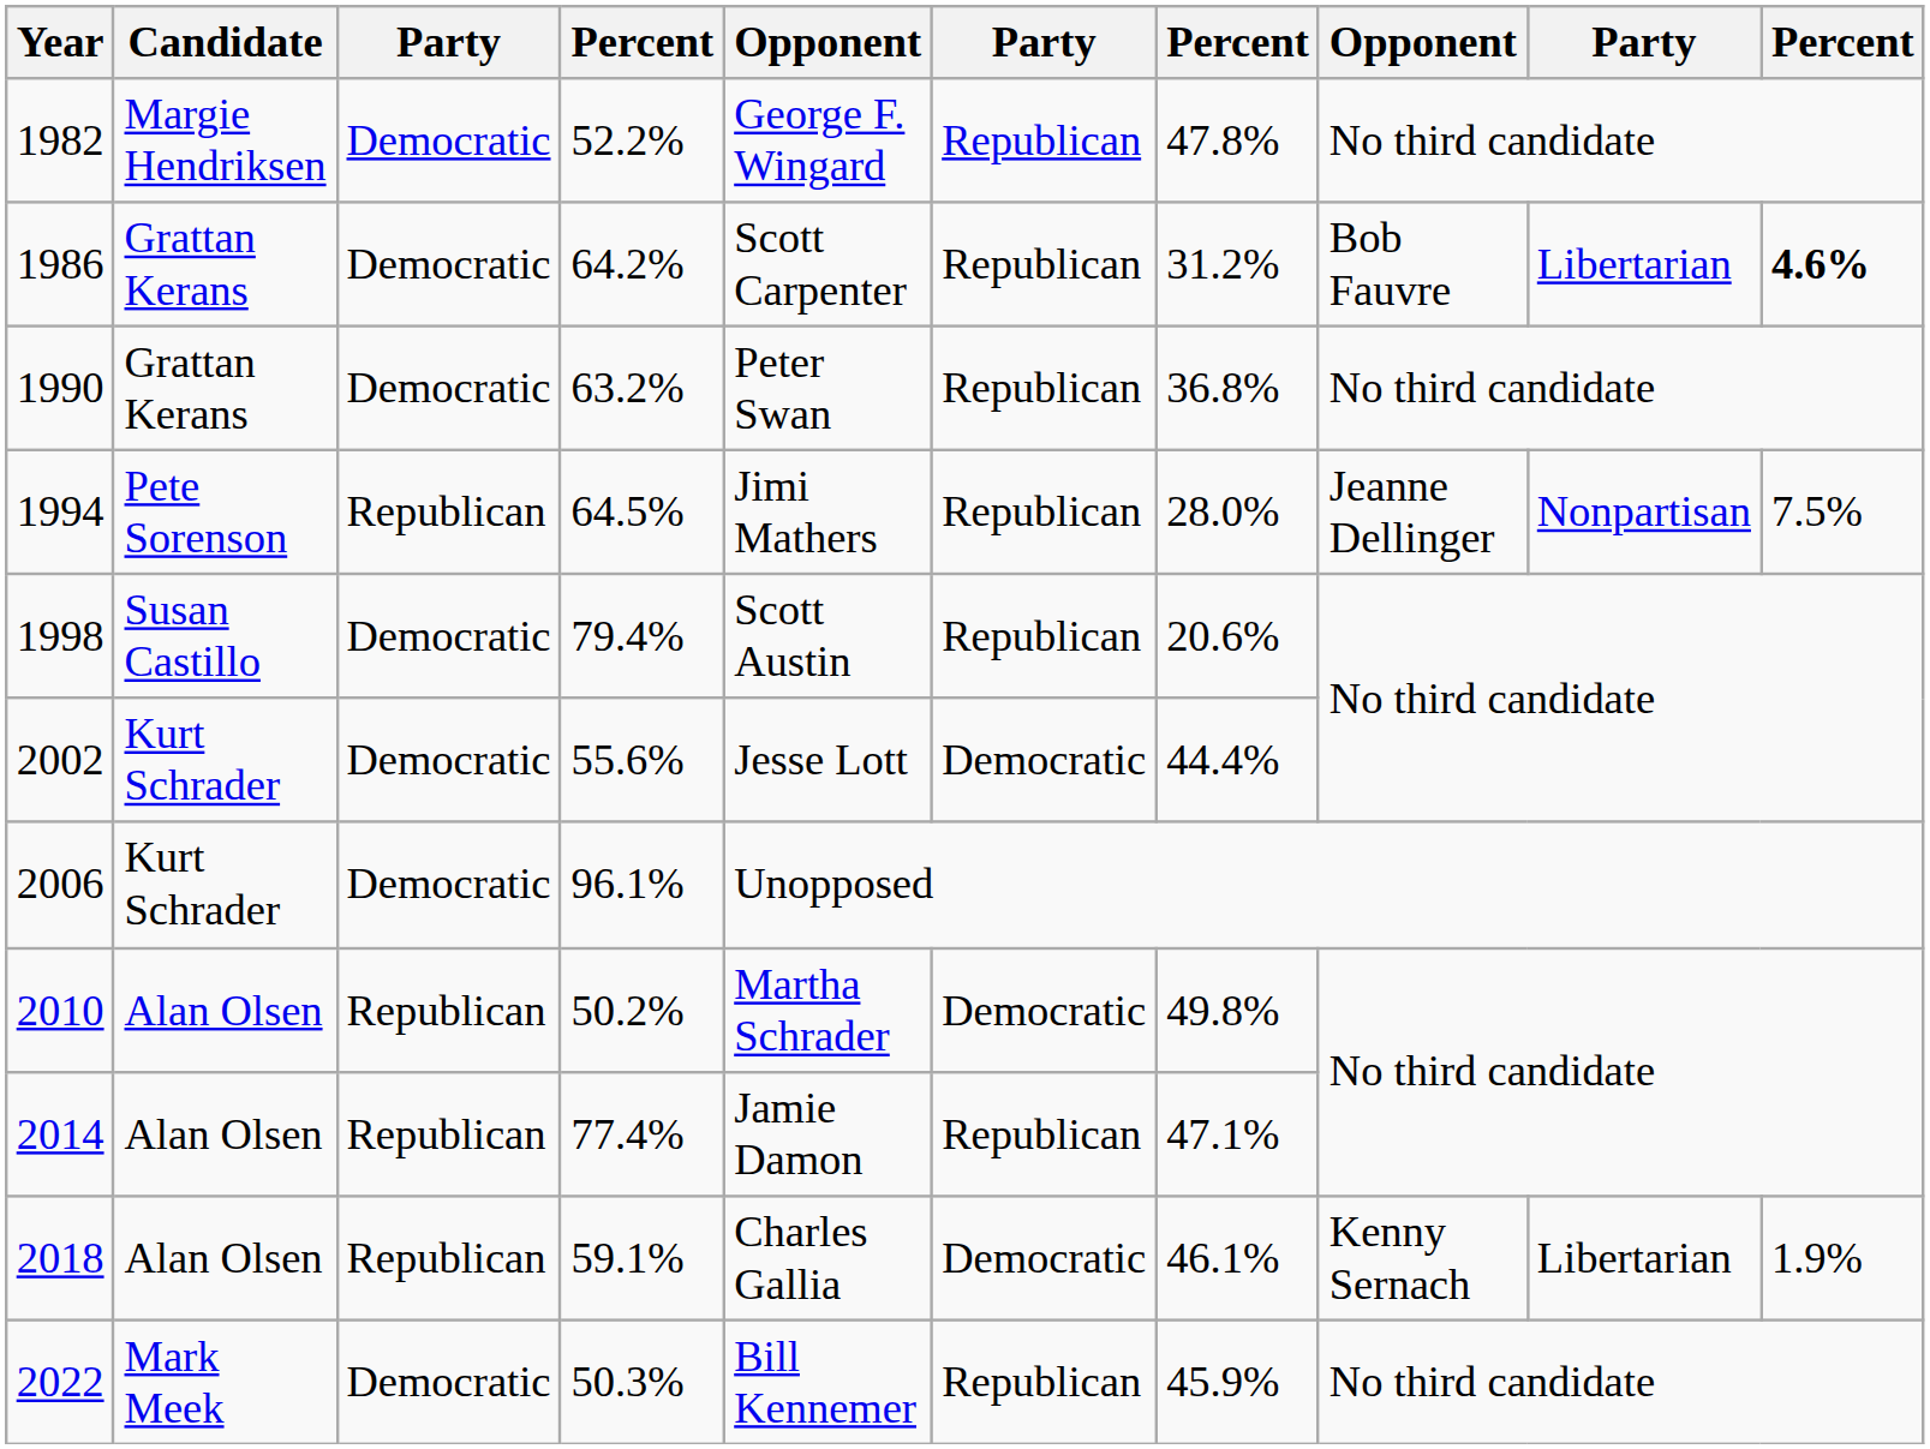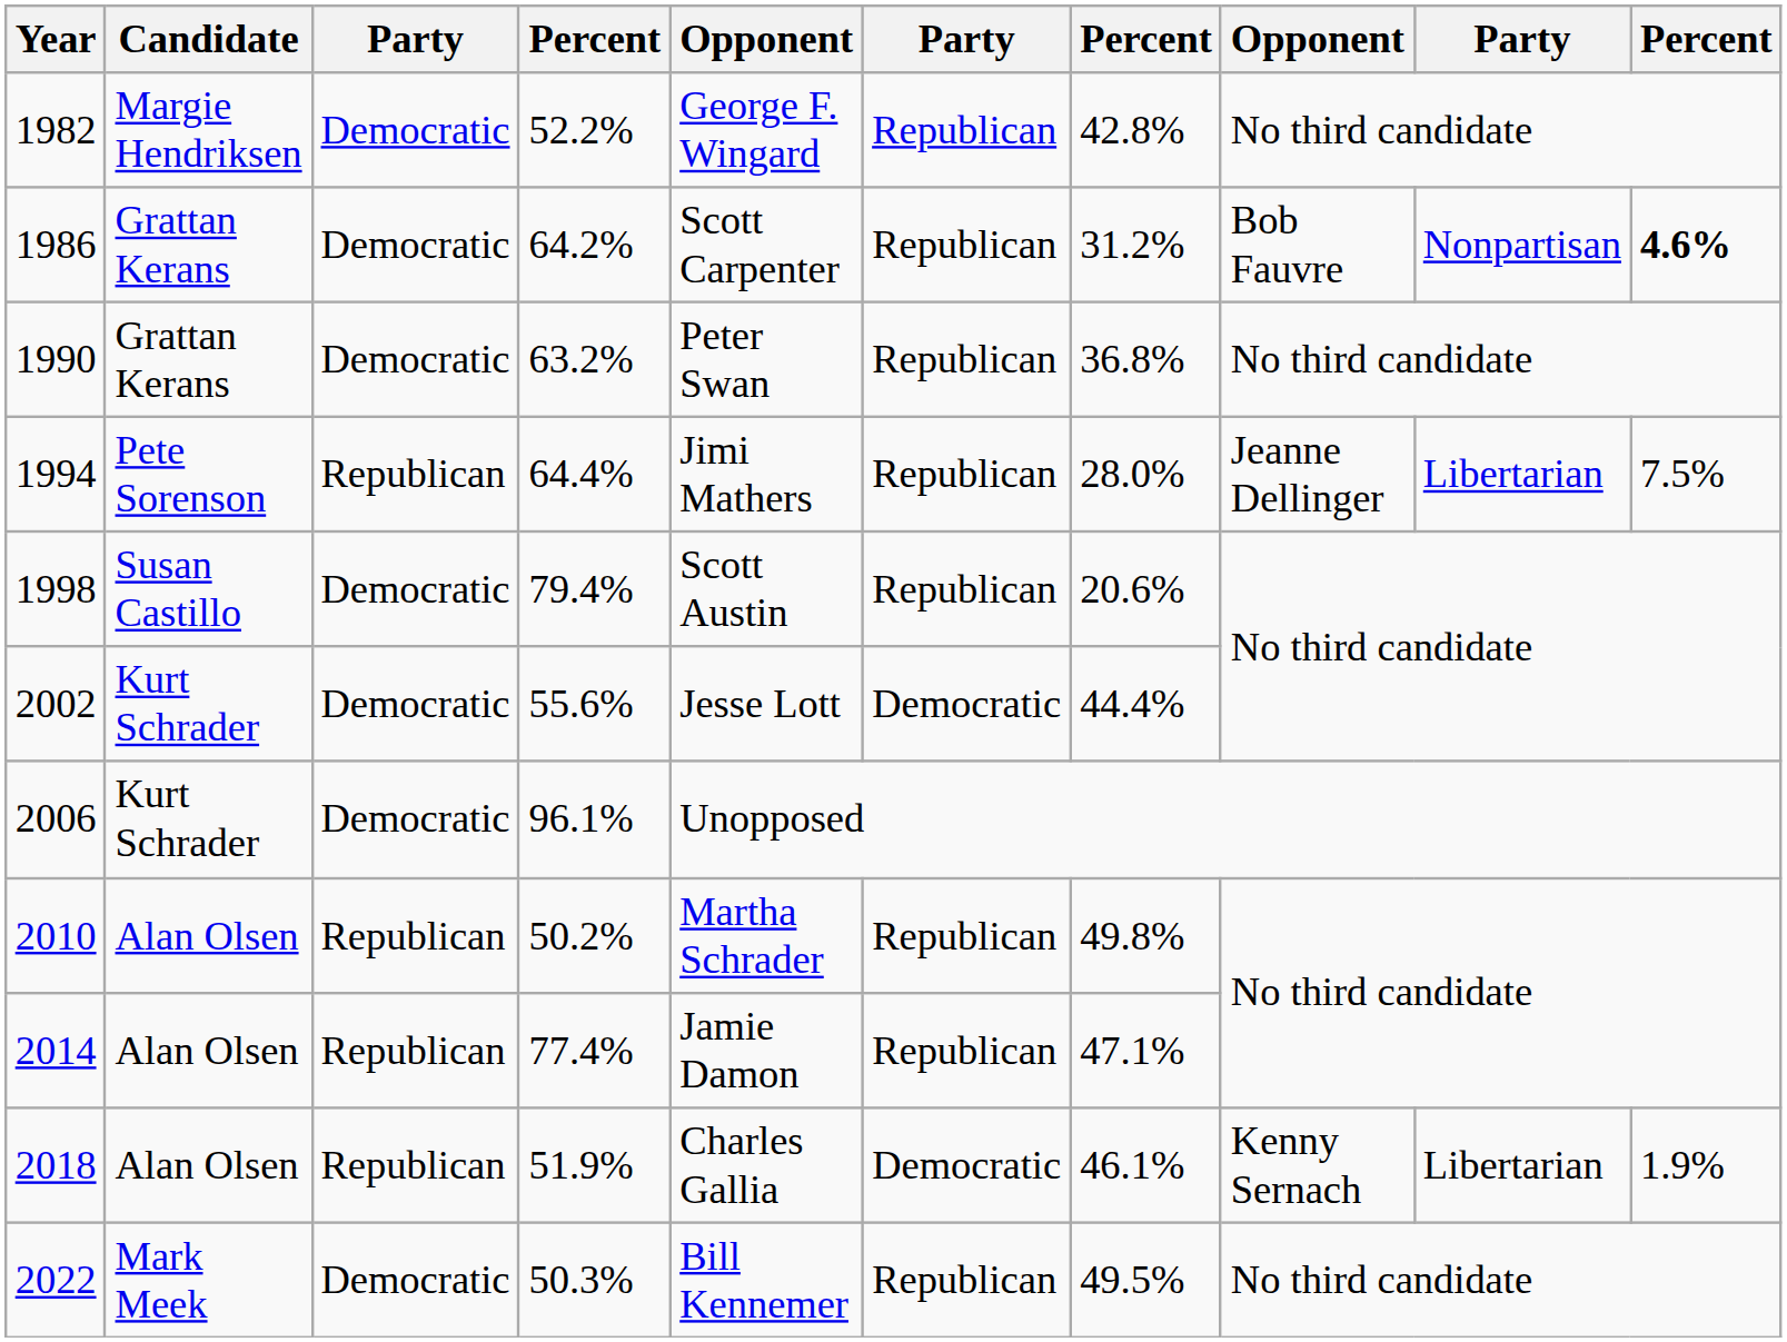1982 | column 7: 47.8% -> 42.8%
1986 | column 9: Libertarian -> Nonpartisan
1994 | column 4: 64.5% -> 64.4%
1994 | column 9: Nonpartisan -> Libertarian
2010 | column 6: Democratic -> Republican
2018 | column 4: 59.1% -> 51.9%
2022 | column 7: 45.9% -> 49.5%
